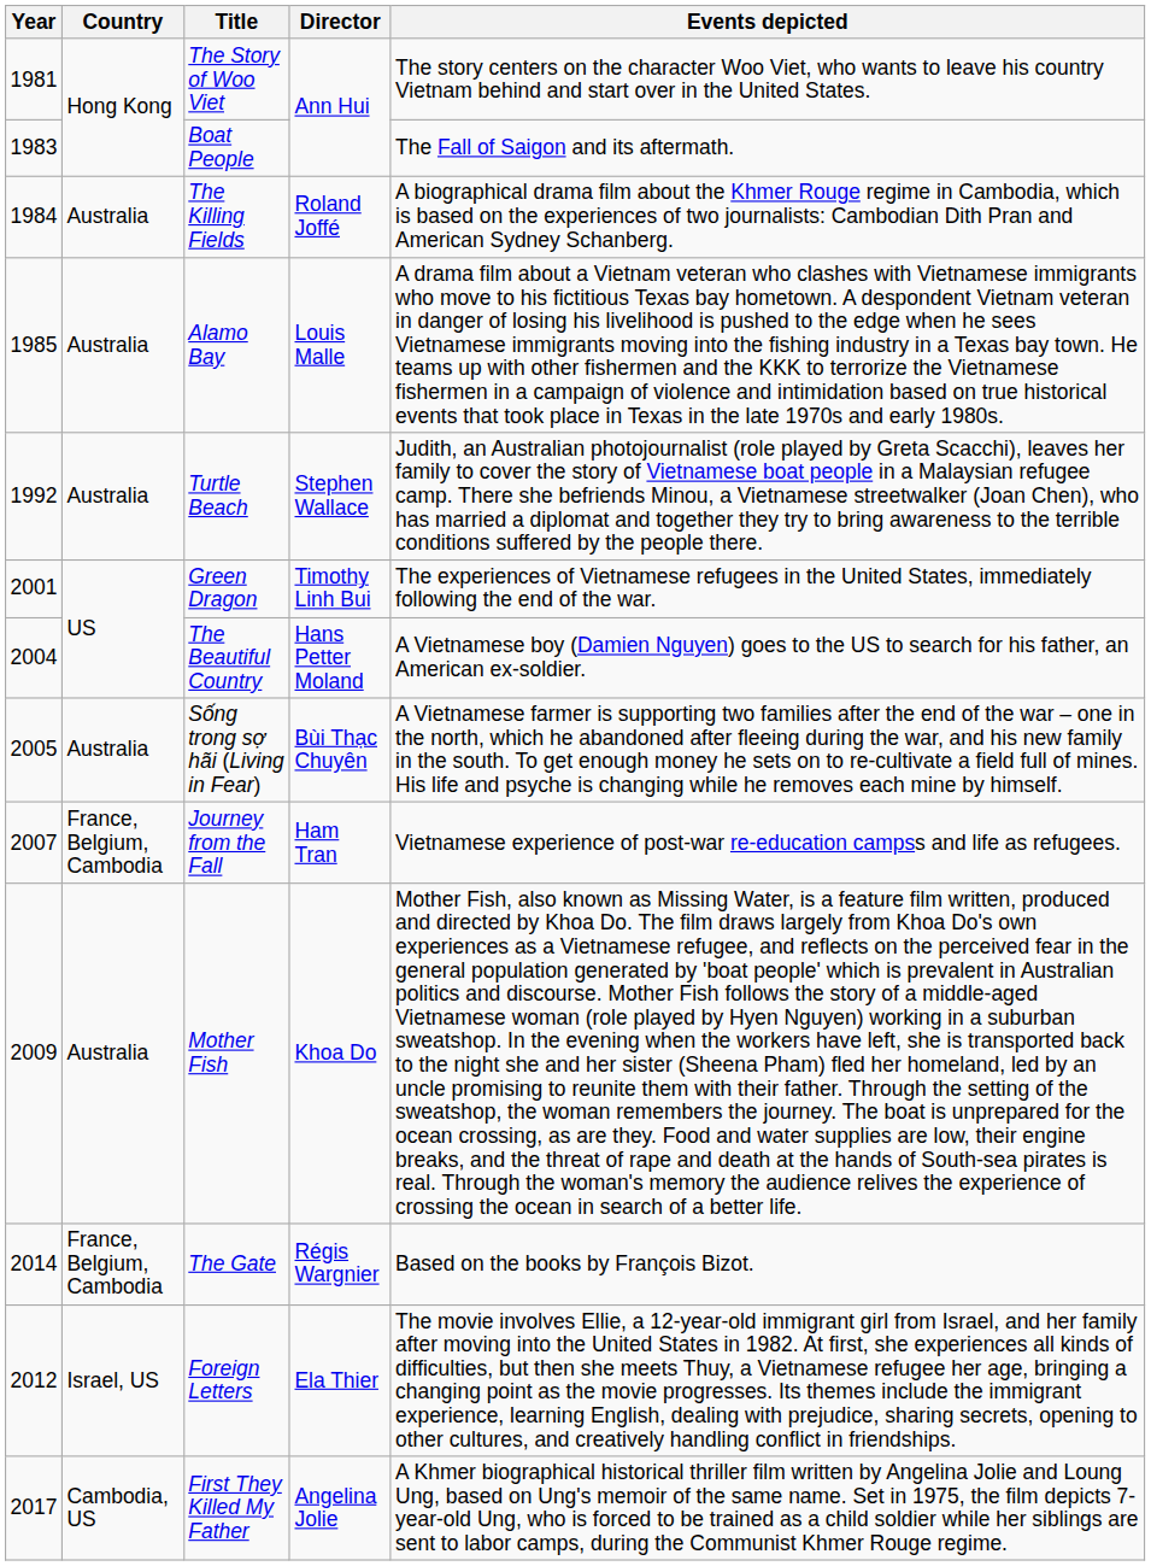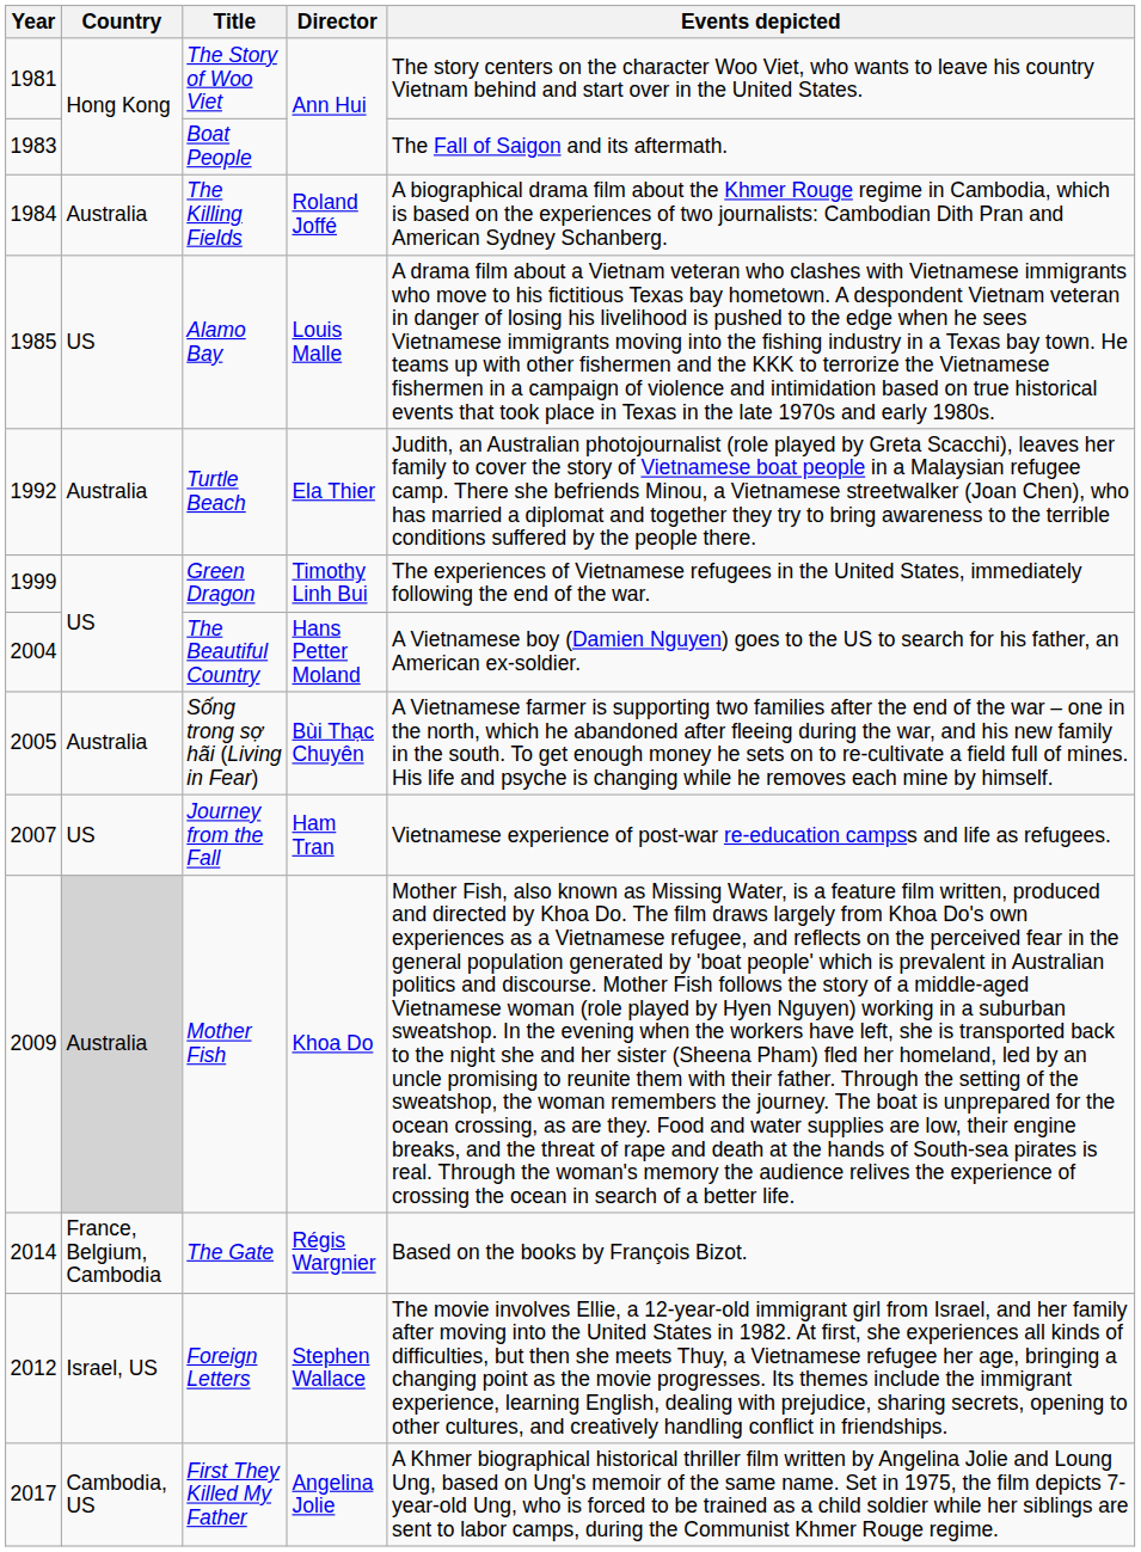Alamo Bay | Country: Australia -> US
Turtle Beach | Director: Stephen Wallace -> Ela Thier
Green Dragon | Year: 2001 -> 1999
Journey from the Fall | Country: France, Belgium, Cambodia -> US
Mother Fish | Country: no background -> lightgrey background
Foreign Letters | Director: Ela Thier -> Stephen Wallace
